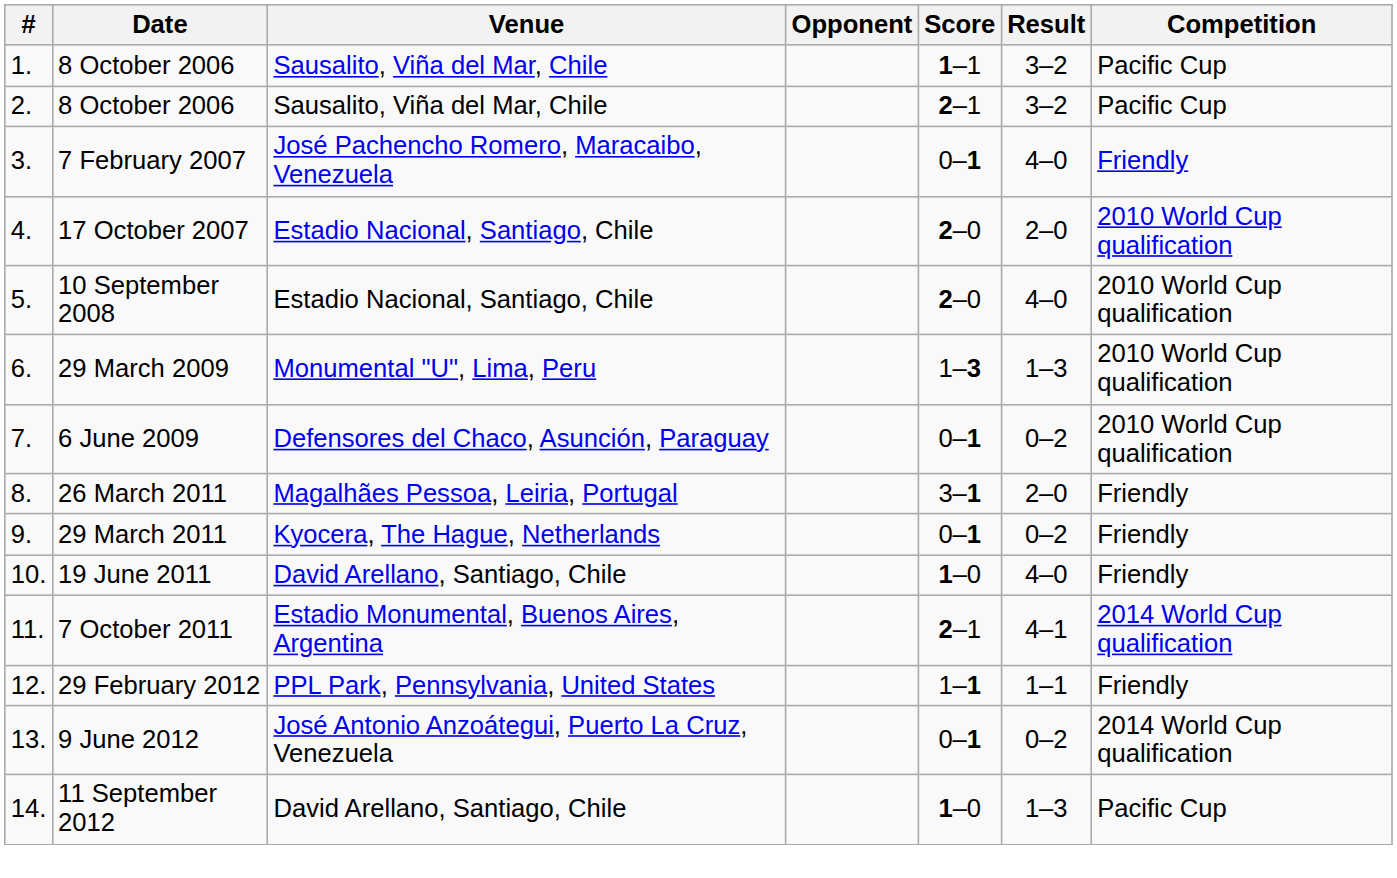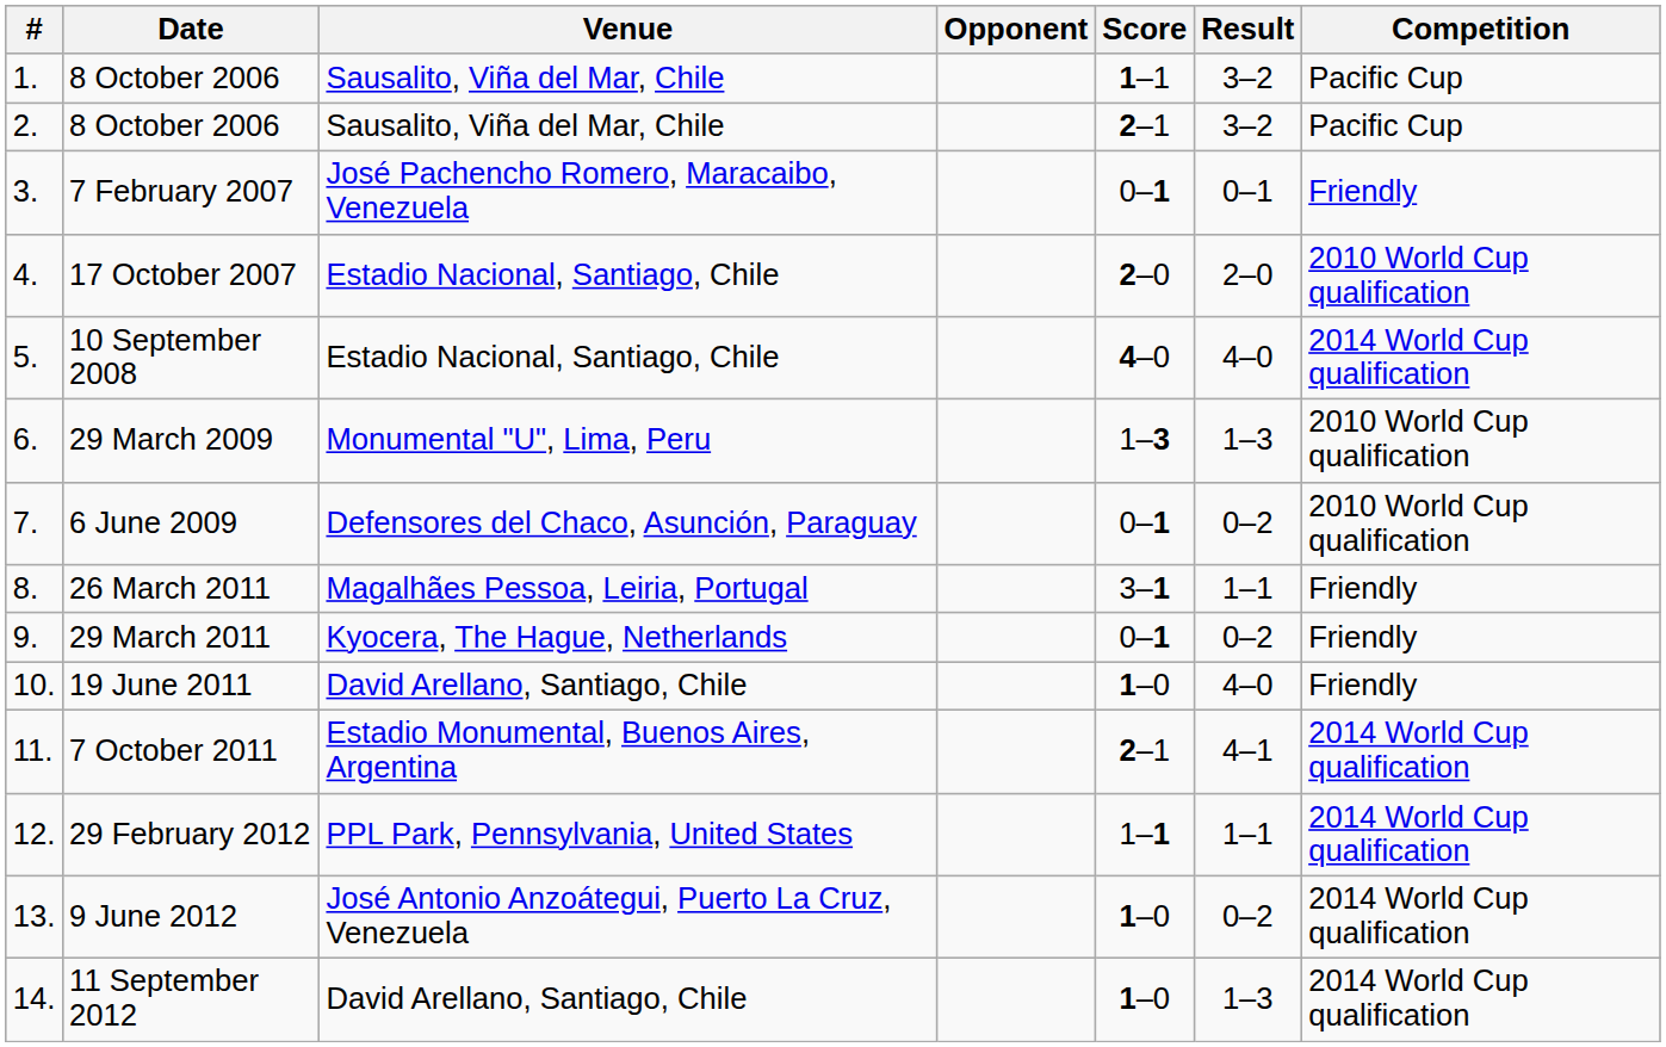7 February 2007 | Result: 4–0 -> 0–1
10 September 2008 | Score: 2–0 -> 4–0
10 September 2008 | Competition: 2010 World Cup qualification -> 2014 World Cup qualification
26 March 2011 | Result: 2–0 -> 1–1
29 February 2012 | Competition: Friendly -> 2014 World Cup qualification
9 June 2012 | Score: 0–1 -> 1–0
11 September 2012 | Competition: Pacific Cup -> 2014 World Cup qualification
